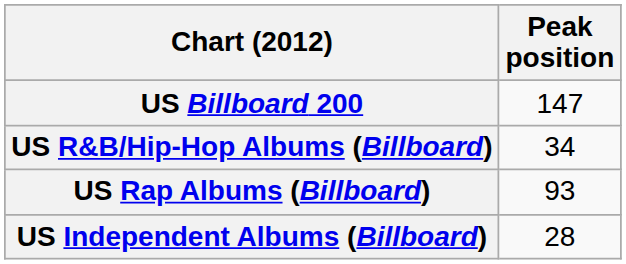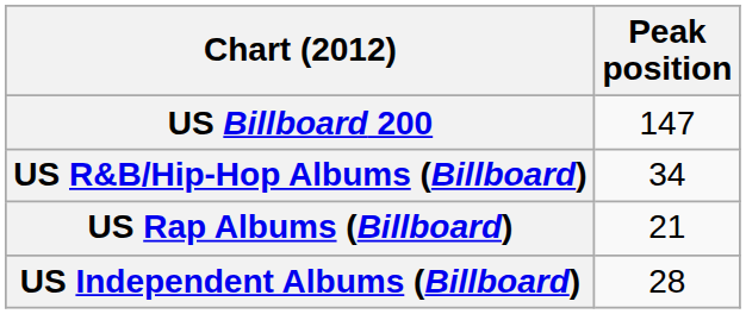US Rap Albums (Billboard) | Peak position: 93 -> 21
